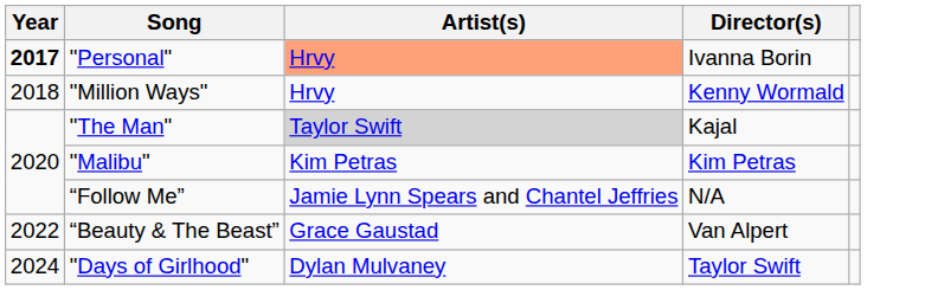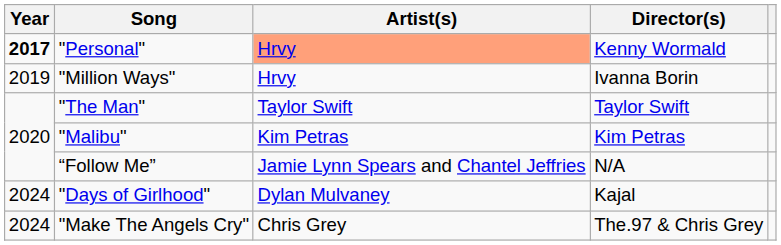"Personal" | Director(s): Ivanna Borin -> Kenny Wormald
"Million Ways" | Year: 2018 -> 2019
"Million Ways" | Director(s): Kenny Wormald -> Ivanna Borin
"The Man" | Artist(s): lightgrey background -> no background
"The Man" | Director(s): Kajal -> Taylor Swift
- row: 2022 | “Beauty & The Beast” | Grace Gaustad | Van Alpert
"Days of Girlhood" | Director(s): Taylor Swift -> Kajal
+ row: 2024 | "Make The Angels Cry" | Chris Grey | The.97 & Chris Grey
